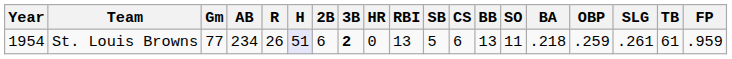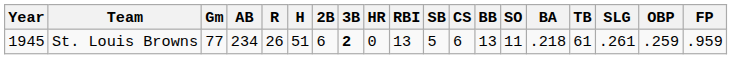columns swapped: OBP <-> TB
St. Louis Browns | Year: 1954 -> 1945
St. Louis Browns | H: lavender background -> no background
